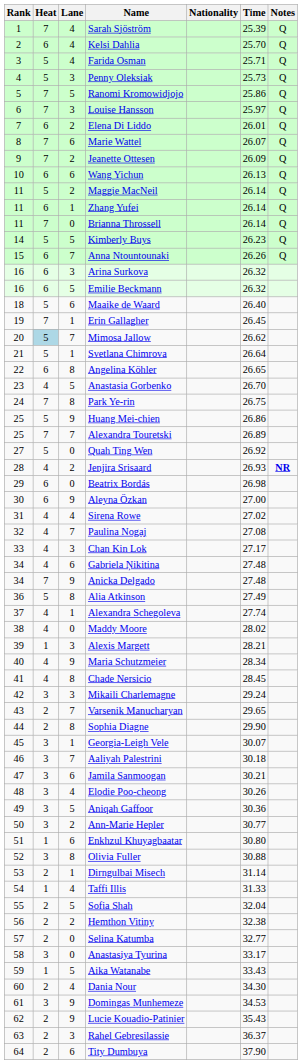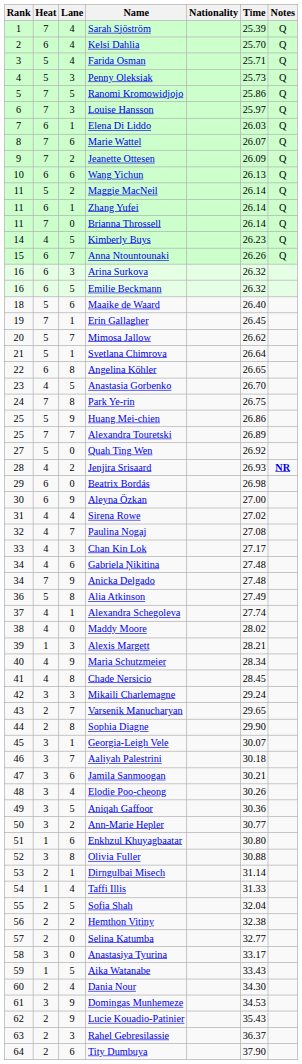Elena Di Liddo | Lane: 2 -> 1
Elena Di Liddo | Time: 26.01 -> 26.03
Kimberly Buys | Heat: 5 -> 4
Mimosa Jallow | Heat: lightblue background -> no background
